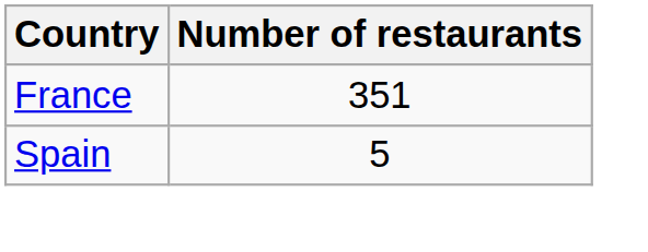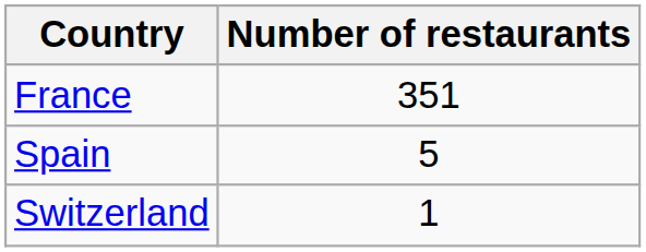+ row: Switzerland | 1
